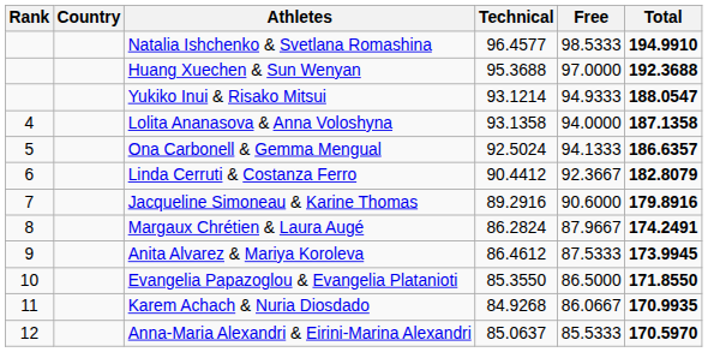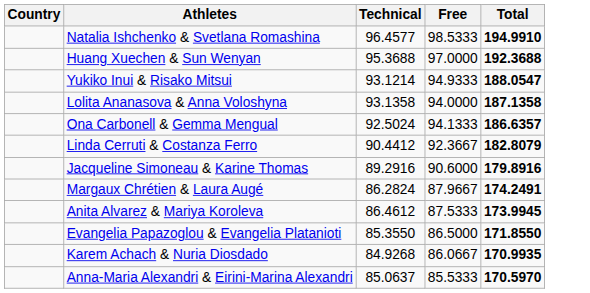- column: Rank | 4 | 5 | 6 | 7 | 8 | 9 | 10 | 11 | 12
